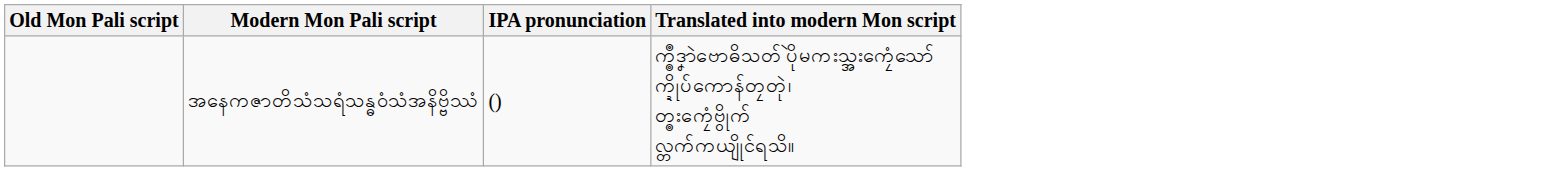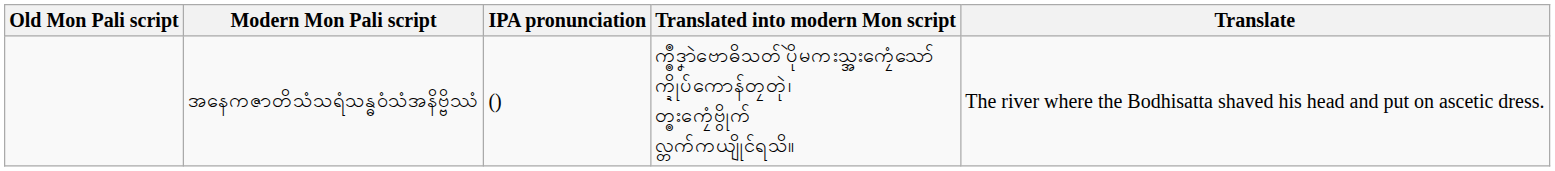+ column: Translate | The river where the Bodhisatta shaved his head and put on ascetic dress.
